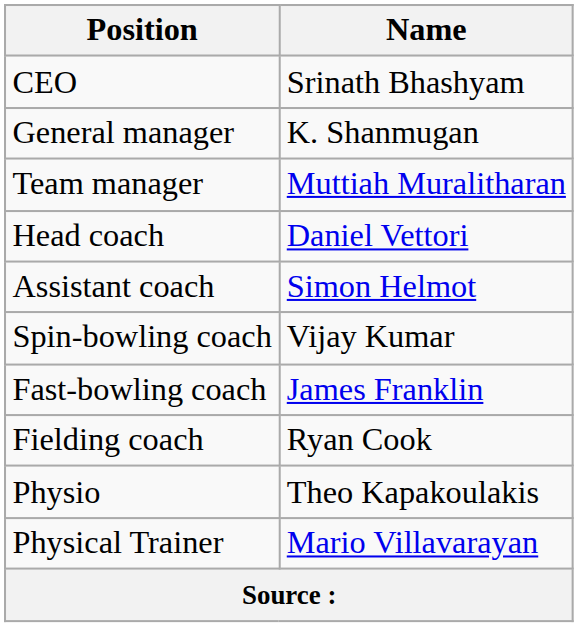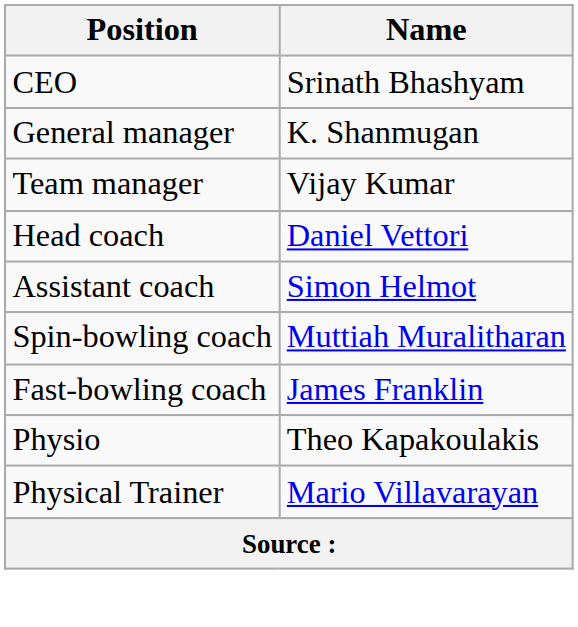Team manager | Name: Muttiah Muralitharan -> Vijay Kumar
Spin-bowling coach | Name: Vijay Kumar -> Muttiah Muralitharan
- row: Fielding coach | Ryan Cook
